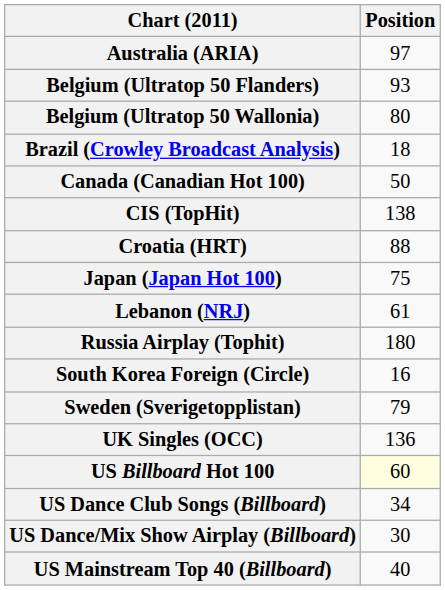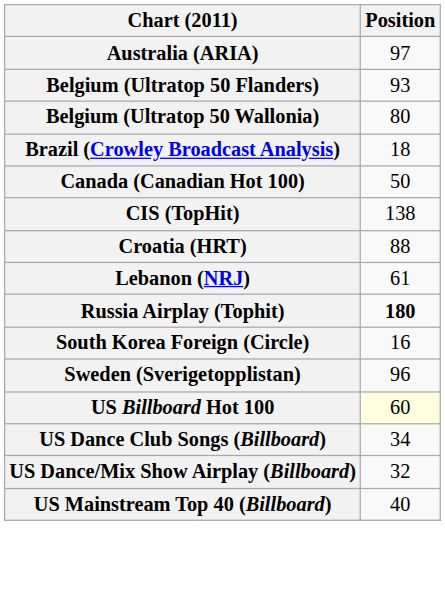- row: Japan (Japan Hot 100) | 75
Russia Airplay (Tophit) | Position: normal -> bold
Sweden (Sverigetopplistan) | Position: 79 -> 96
- row: UK Singles (OCC) | 136
US Dance/Mix Show Airplay (Billboard) | Position: 30 -> 32
